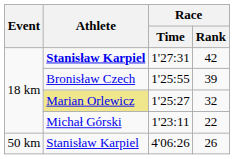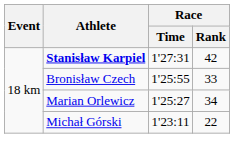1'25:55 | Race / Rank: 39 -> 33
1'25:27 | Athlete: khaki background -> no background
1'25:27 | Race / Rank: 32 -> 34
- row: 50 km | Stanisław Karpiel | 4'06:26 | 26
